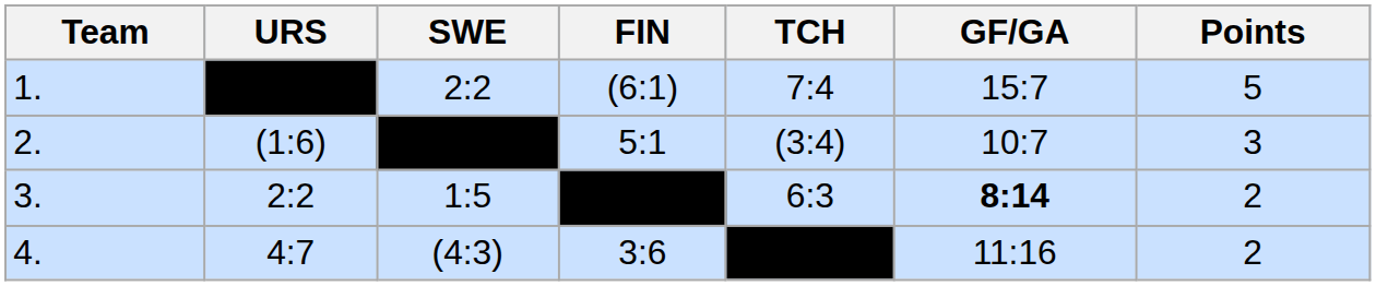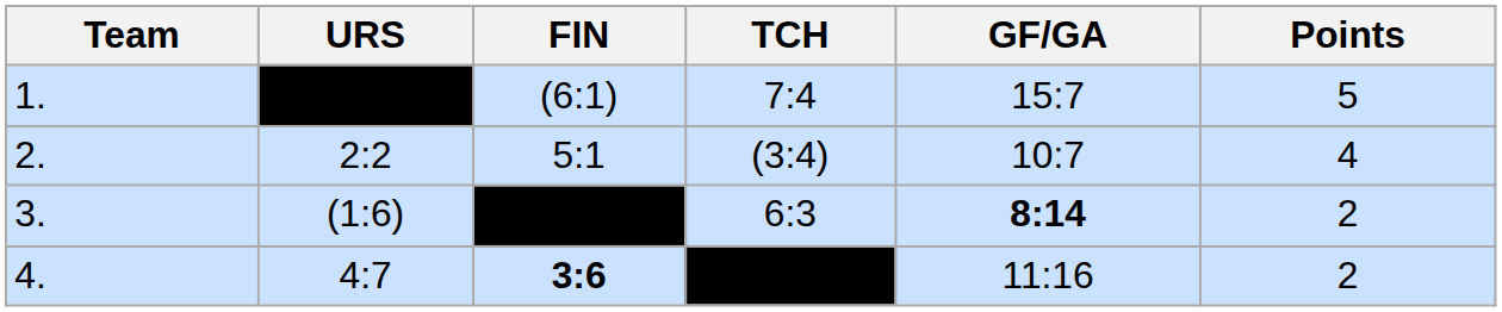- column: SWE | 2:2 | 1:5 | (4:3)
2. | URS: (1:6) -> 2:2
2. | Points: 3 -> 4
3. | URS: 2:2 -> (1:6)
4. | FIN: normal -> bold
